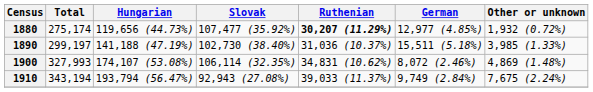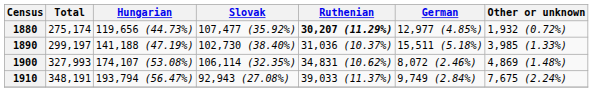1910 | Total: 343,194 -> 348,191
